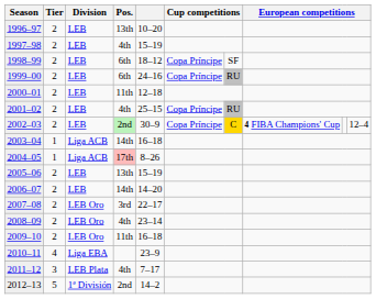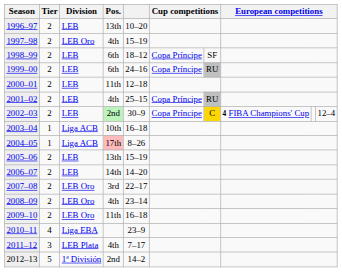1997–98 | Division: LEB -> LEB Oro
2003–04 | Pos.: 14th -> 10th
